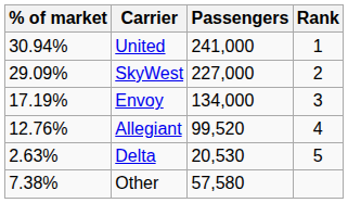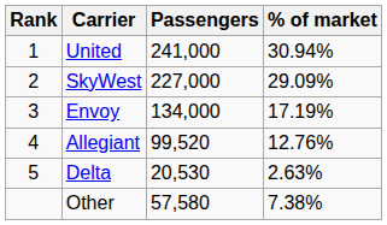columns swapped: Rank <-> % of market
